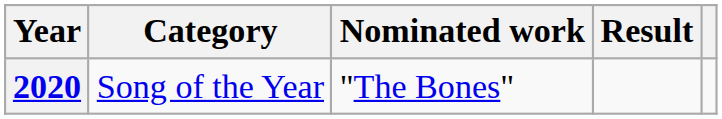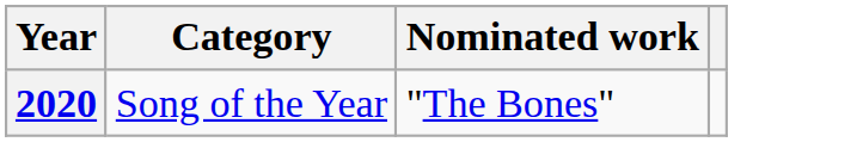- column: Result
